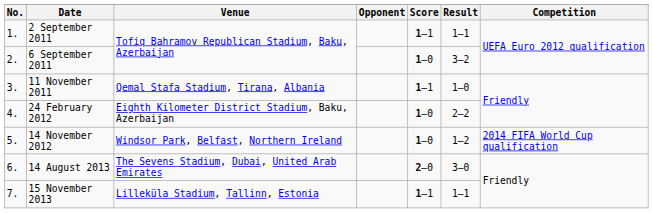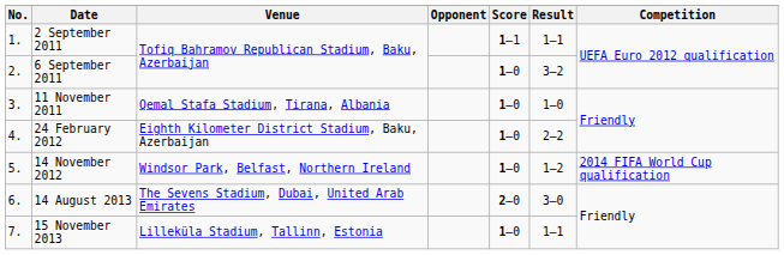11 November 2011 | Score: 1–1 -> 1–0
15 November 2013 | Score: 1–1 -> 1–0
